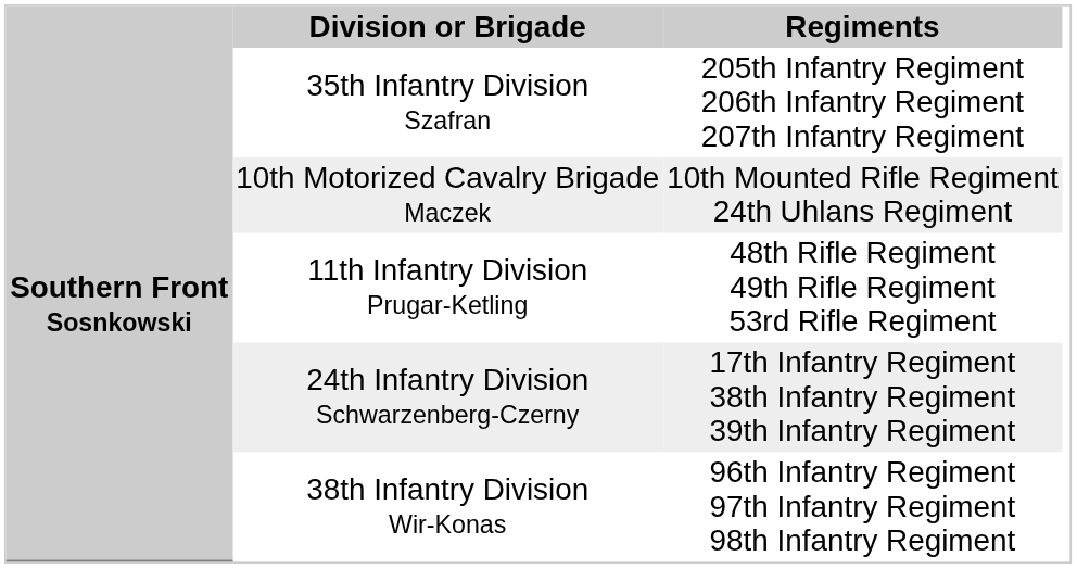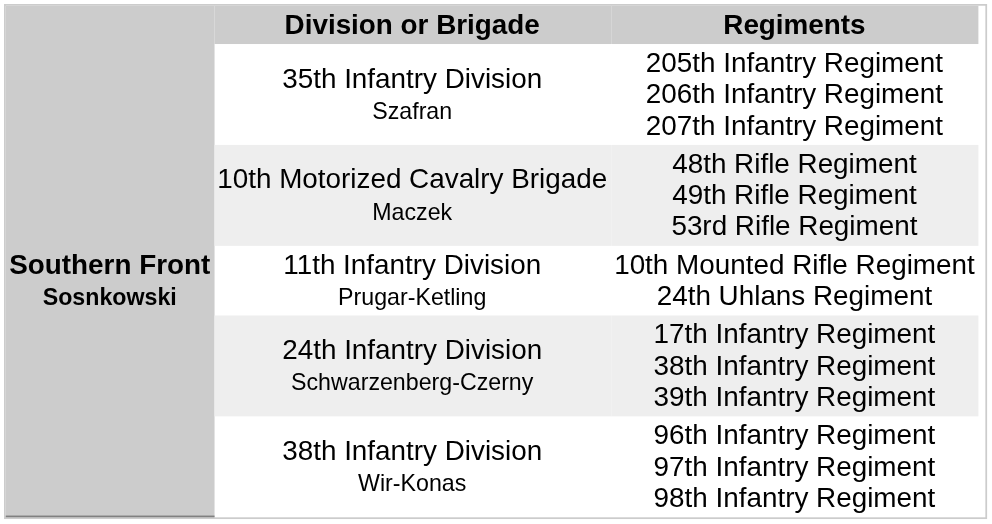10th Motorized Cavalry Brigade Maczek | Regiments: 10th Mounted Rifle Regiment 24th Uhlans Regiment -> 48th Rifle Regiment 49th Rifle Regiment 53rd Rifle Regiment
11th Infantry Division Prugar-Ketling | Regiments: 48th Rifle Regiment 49th Rifle Regiment 53rd Rifle Regiment -> 10th Mounted Rifle Regiment 24th Uhlans Regiment
